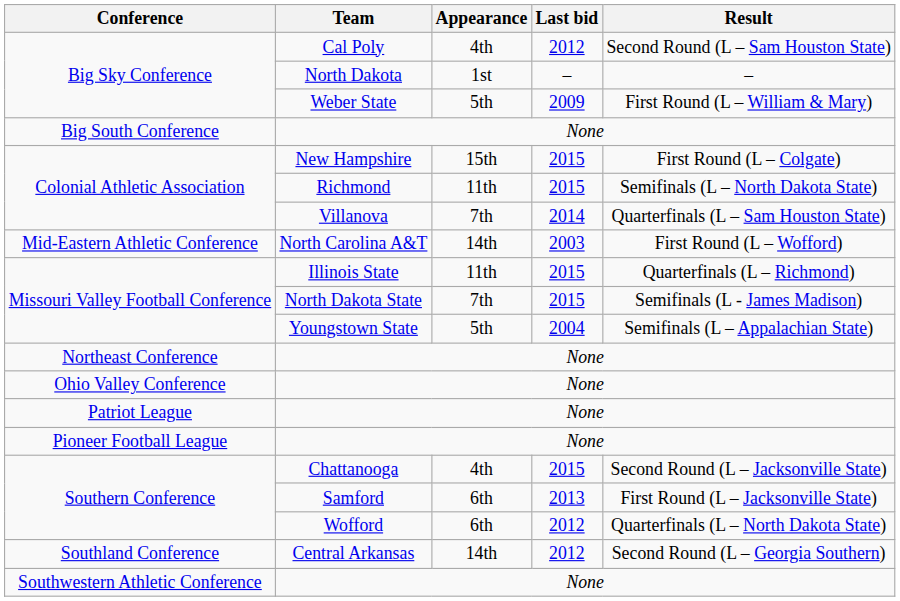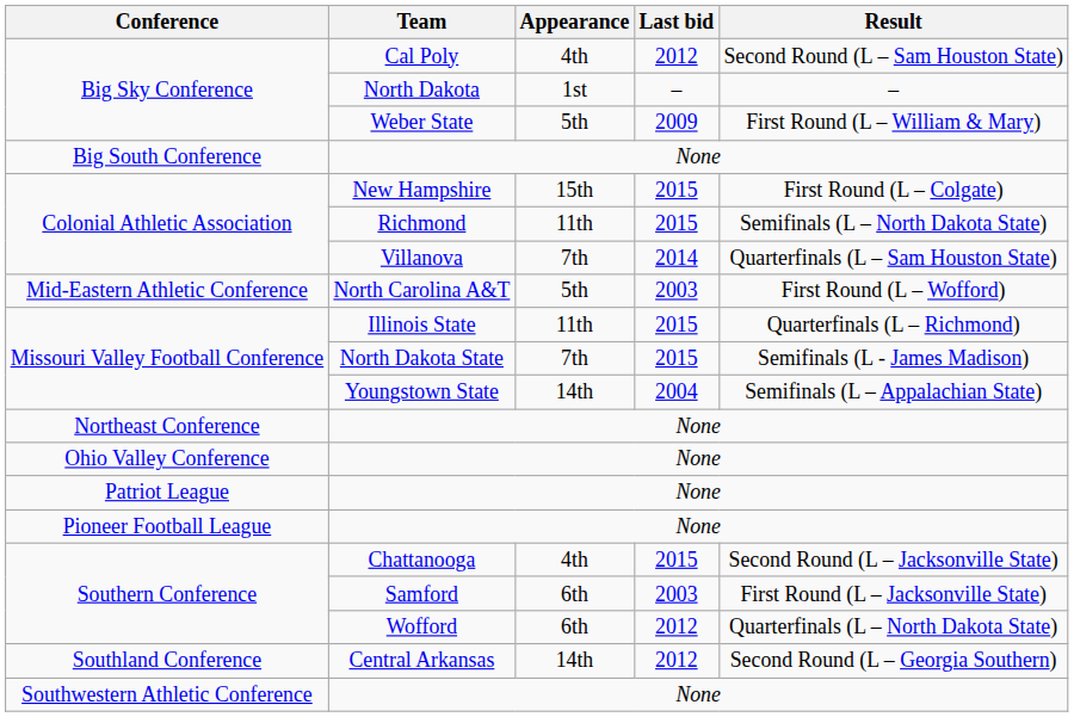North Carolina A&T | Appearance: 14th -> 5th
Youngstown State | Appearance: 5th -> 14th
Samford | Last bid: 2013 -> 2003
